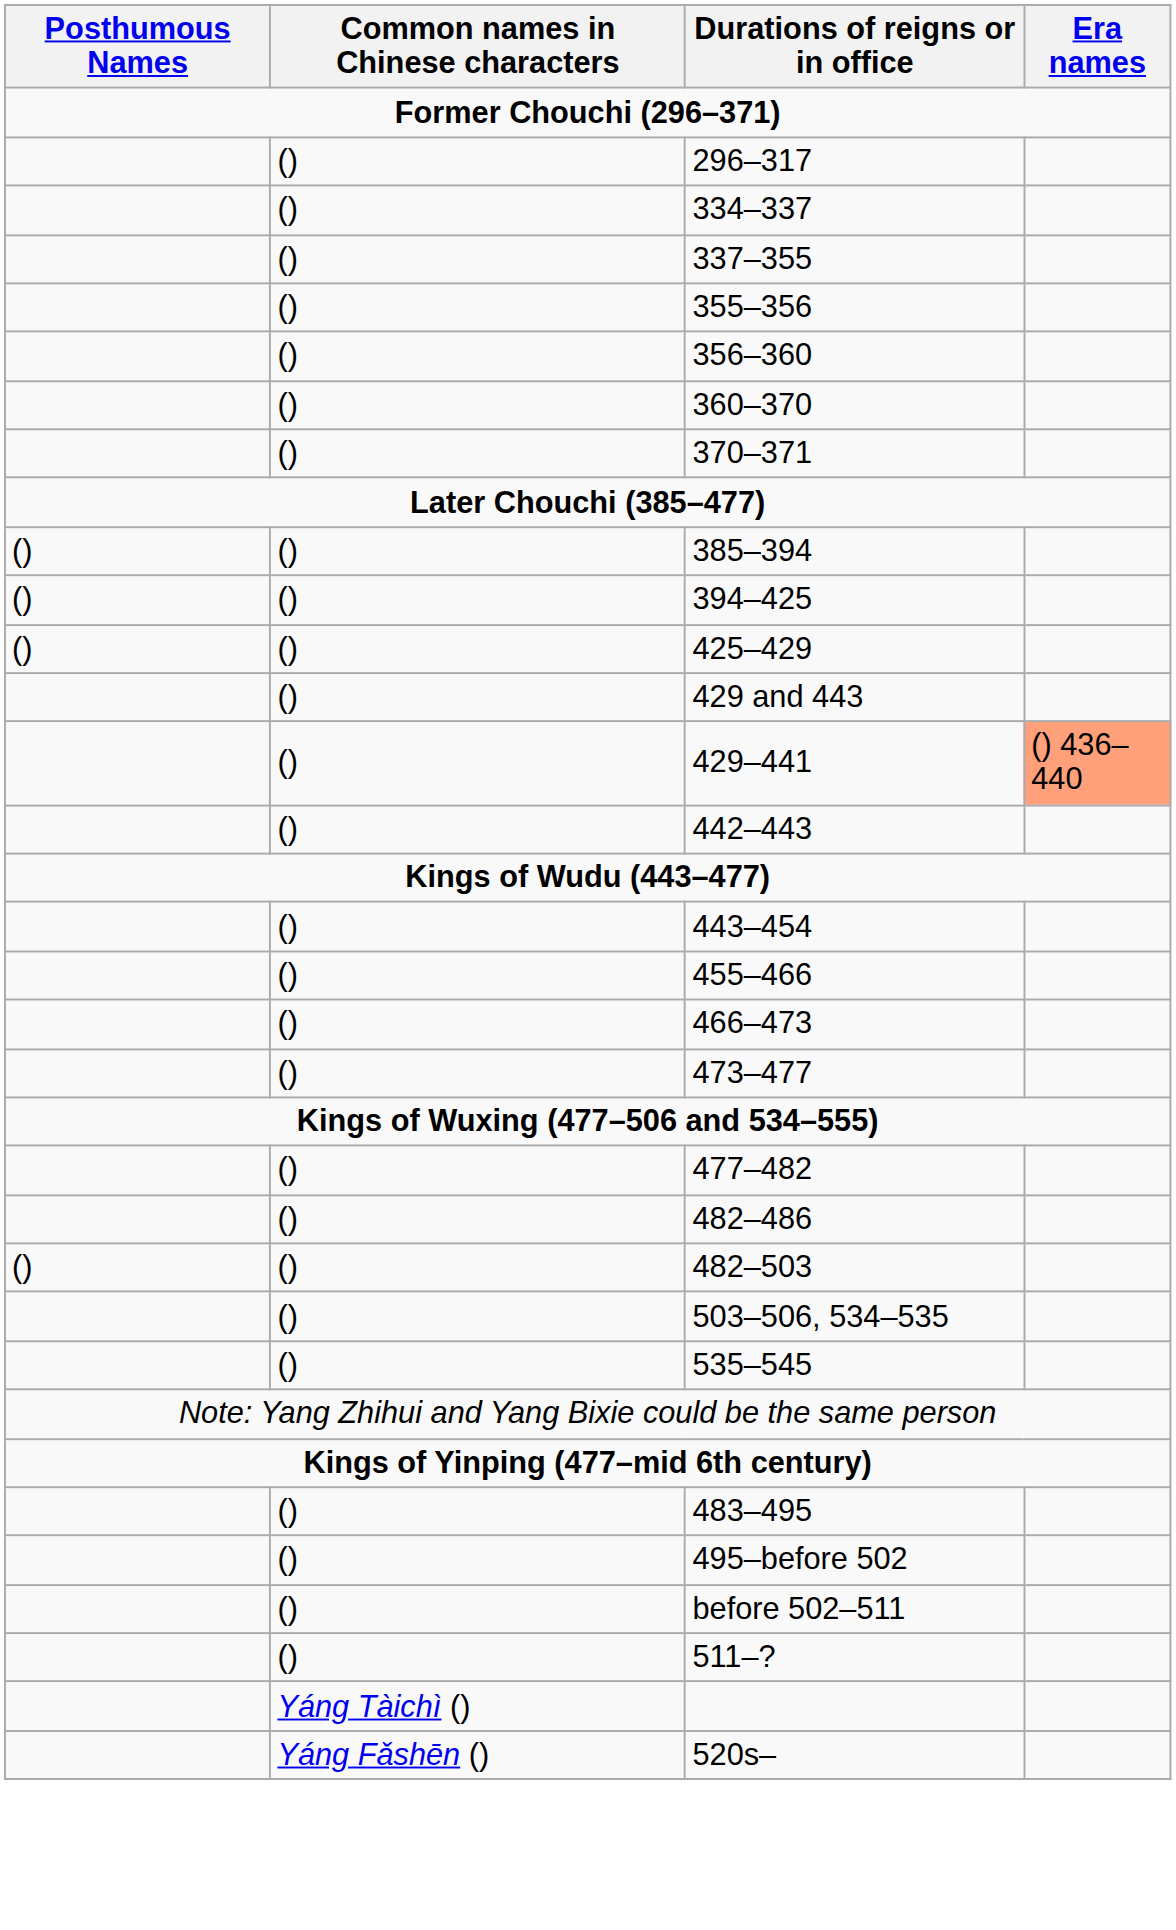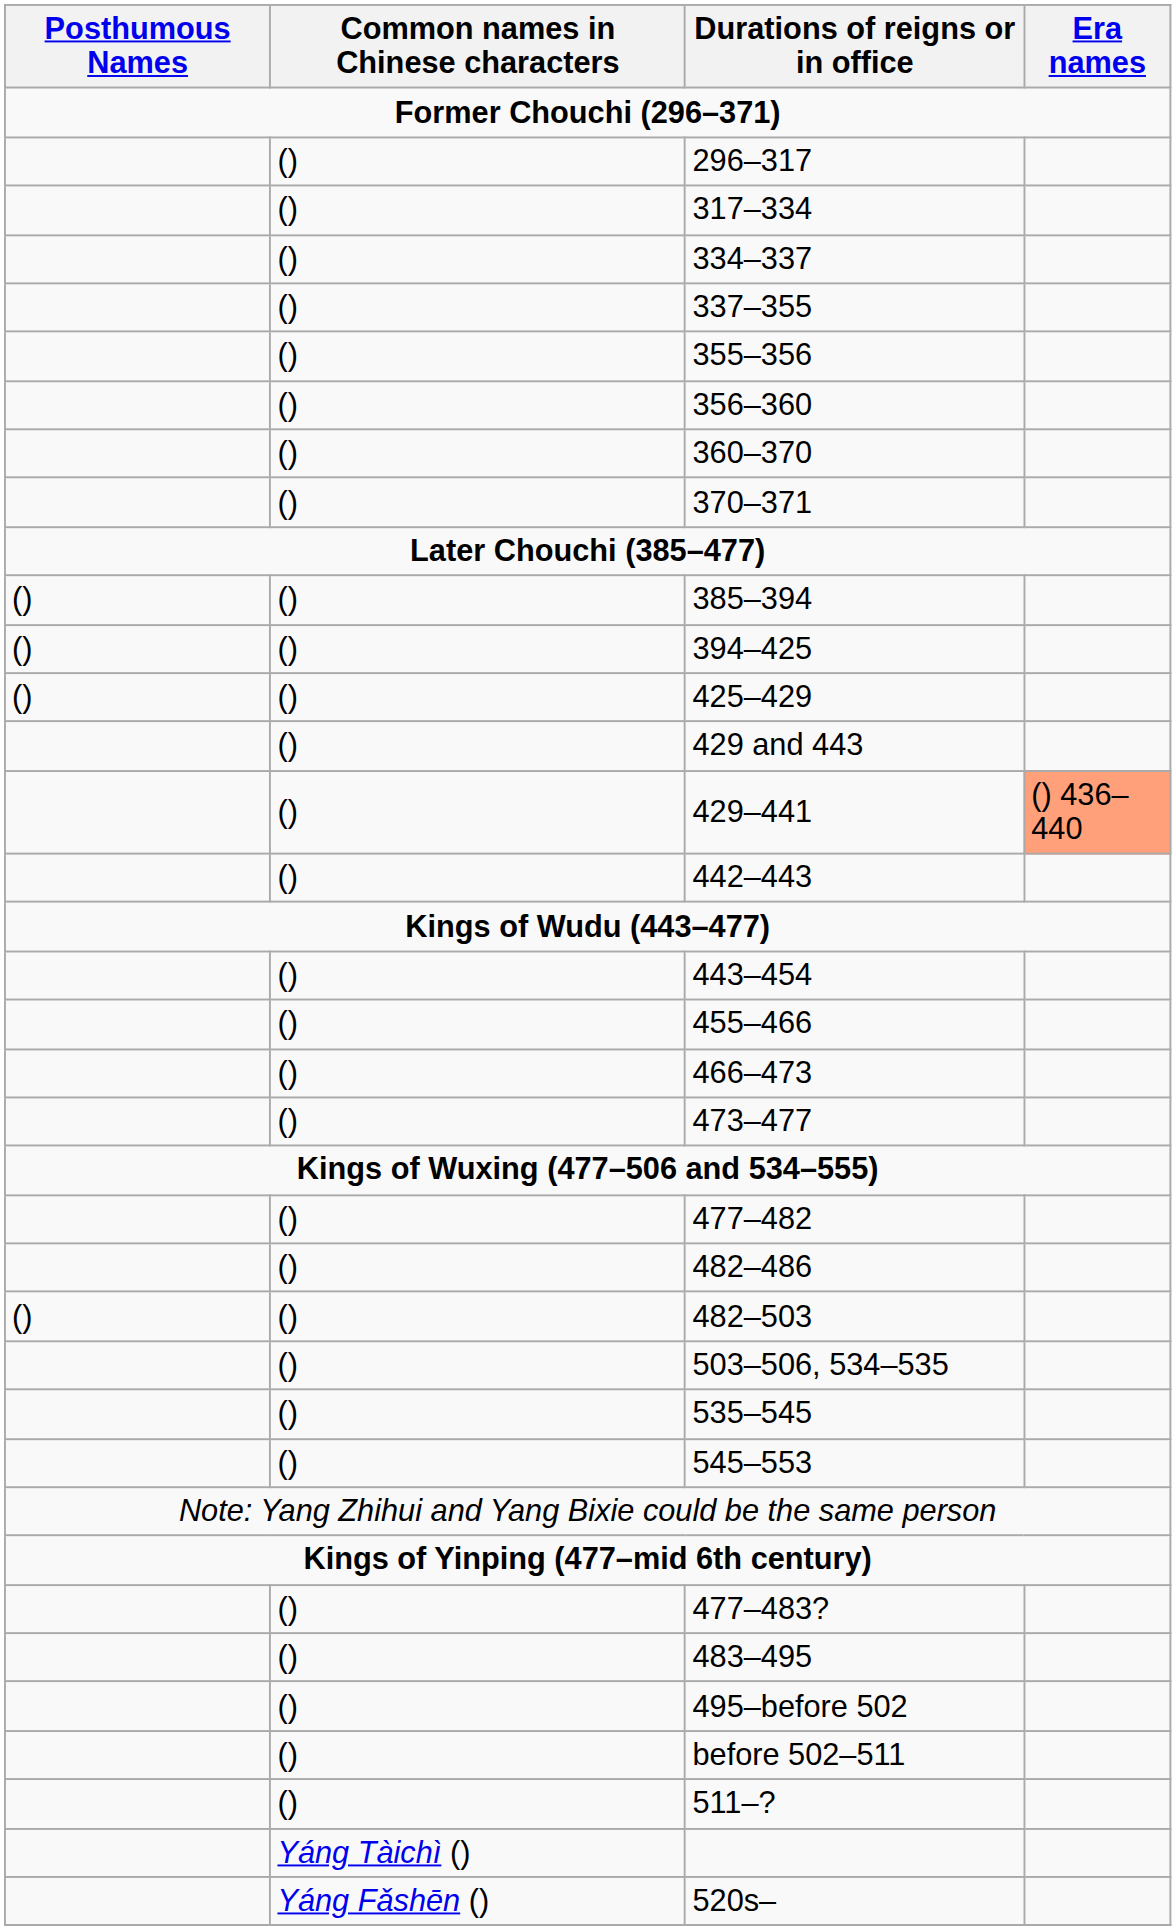+ row: () | 317–334
+ row: () | 545–553
+ row: () | 477–483?
